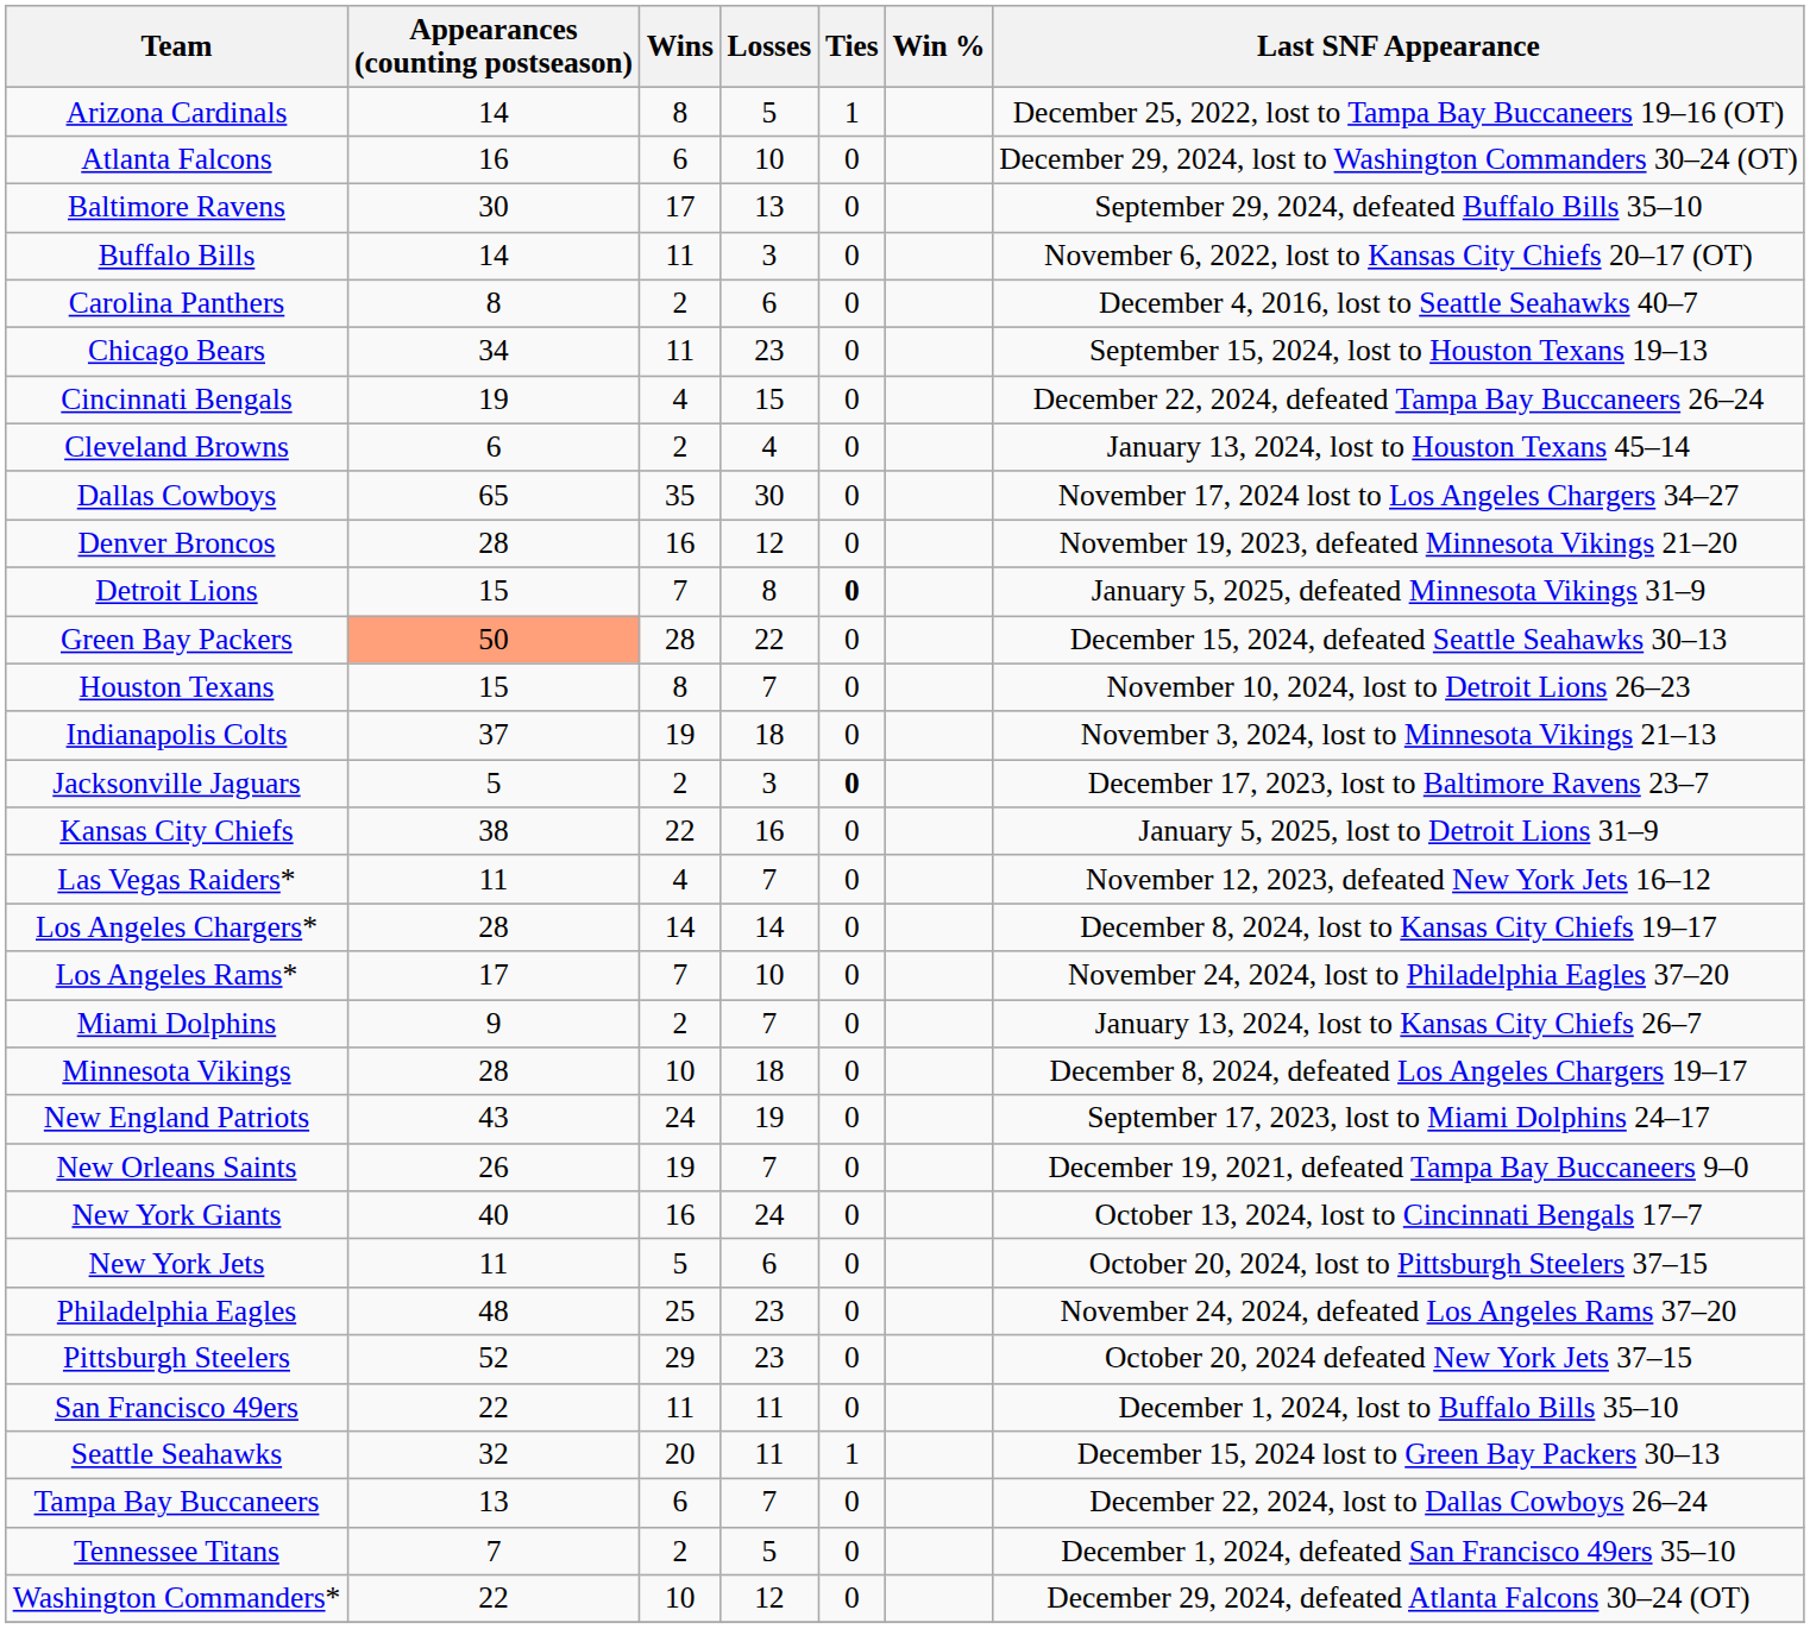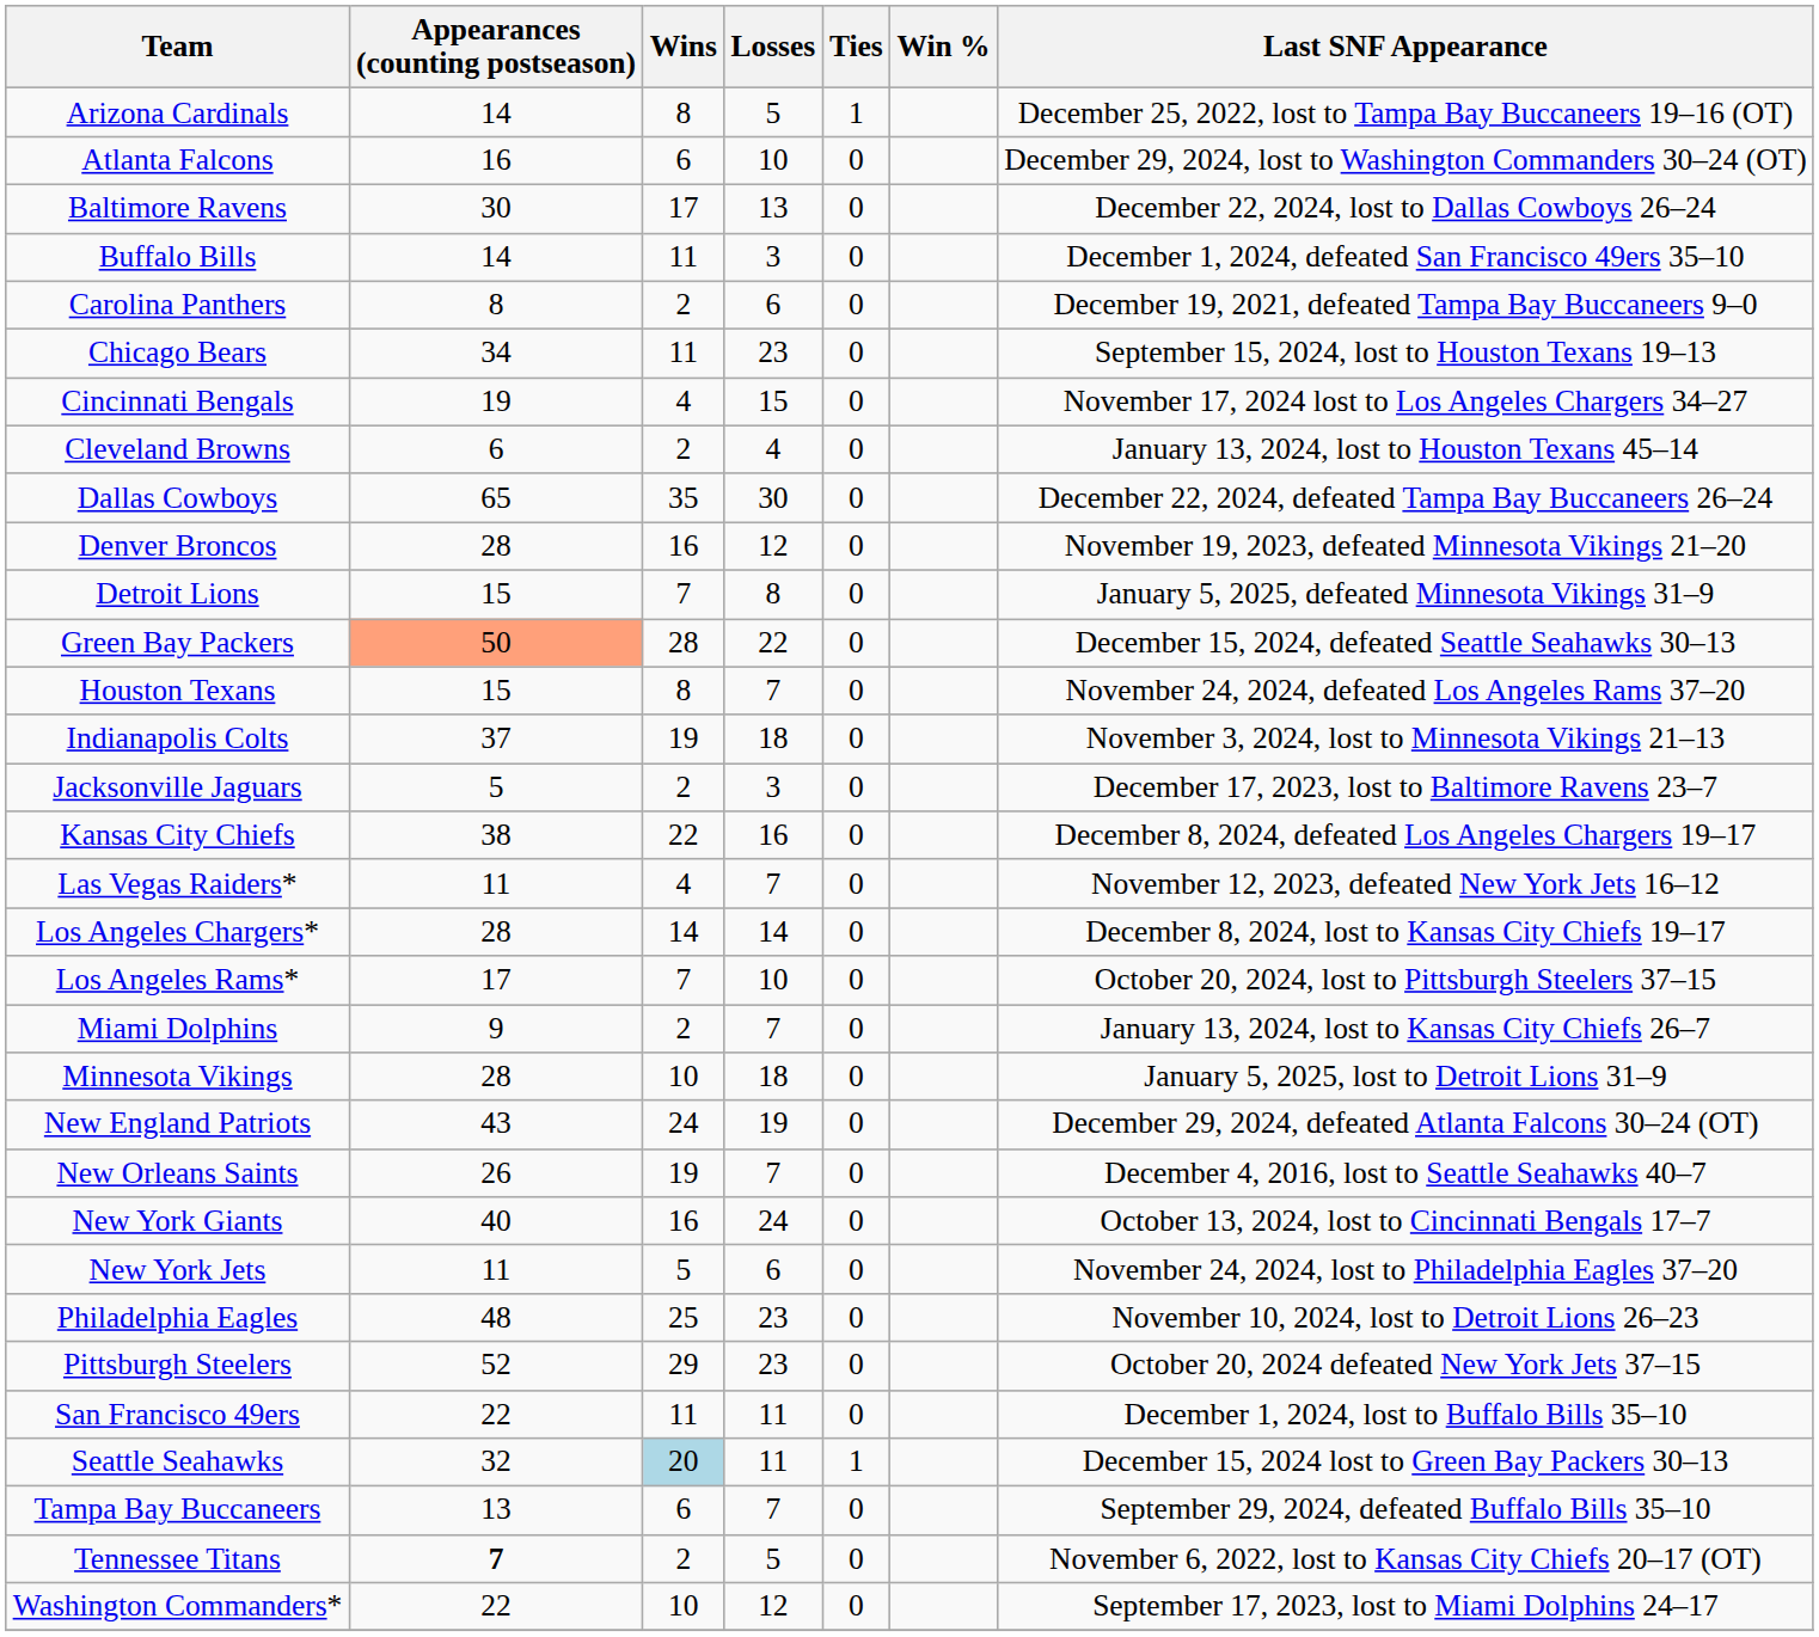Baltimore Ravens | Last SNF Appearance: September 29, 2024, defeated Buffalo Bills 35–10 -> December 22, 2024, lost to Dallas Cowboys 26–24
Buffalo Bills | Last SNF Appearance: November 6, 2022, lost to Kansas City Chiefs 20–17 (OT) -> December 1, 2024, defeated San Francisco 49ers 35–10
Carolina Panthers | Last SNF Appearance: December 4, 2016, lost to Seattle Seahawks 40–7 -> December 19, 2021, defeated Tampa Bay Buccaneers 9–0
Cincinnati Bengals | Last SNF Appearance: December 22, 2024, defeated Tampa Bay Buccaneers 26–24 -> November 17, 2024 lost to Los Angeles Chargers 34–27
Dallas Cowboys | Last SNF Appearance: November 17, 2024 lost to Los Angeles Chargers 34–27 -> December 22, 2024, defeated Tampa Bay Buccaneers 26–24
Detroit Lions | Ties: bold -> normal
Houston Texans | Last SNF Appearance: November 10, 2024, lost to Detroit Lions 26–23 -> November 24, 2024, defeated Los Angeles Rams 37–20
Jacksonville Jaguars | Ties: bold -> normal
Kansas City Chiefs | Last SNF Appearance: January 5, 2025, lost to Detroit Lions 31–9 -> December 8, 2024, defeated Los Angeles Chargers 19–17
Los Angeles Rams* | Last SNF Appearance: November 24, 2024, lost to Philadelphia Eagles 37–20 -> October 20, 2024, lost to Pittsburgh Steelers 37–15
Minnesota Vikings | Last SNF Appearance: December 8, 2024, defeated Los Angeles Chargers 19–17 -> January 5, 2025, lost to Detroit Lions 31–9
New England Patriots | Last SNF Appearance: September 17, 2023, lost to Miami Dolphins 24–17 -> December 29, 2024, defeated Atlanta Falcons 30–24 (OT)
New Orleans Saints | Last SNF Appearance: December 19, 2021, defeated Tampa Bay Buccaneers 9–0 -> December 4, 2016, lost to Seattle Seahawks 40–7
New York Jets | Last SNF Appearance: October 20, 2024, lost to Pittsburgh Steelers 37–15 -> November 24, 2024, lost to Philadelphia Eagles 37–20
Philadelphia Eagles | Last SNF Appearance: November 24, 2024, defeated Los Angeles Rams 37–20 -> November 10, 2024, lost to Detroit Lions 26–23
Seattle Seahawks | Wins: no background -> lightblue background
Tampa Bay Buccaneers | Last SNF Appearance: December 22, 2024, lost to Dallas Cowboys 26–24 -> September 29, 2024, defeated Buffalo Bills 35–10
Tennessee Titans | Appearances (counting postseason): normal -> bold
Tennessee Titans | Last SNF Appearance: December 1, 2024, defeated San Francisco 49ers 35–10 -> November 6, 2022, lost to Kansas City Chiefs 20–17 (OT)
Washington Commanders* | Last SNF Appearance: December 29, 2024, defeated Atlanta Falcons 30–24 (OT) -> September 17, 2023, lost to Miami Dolphins 24–17
